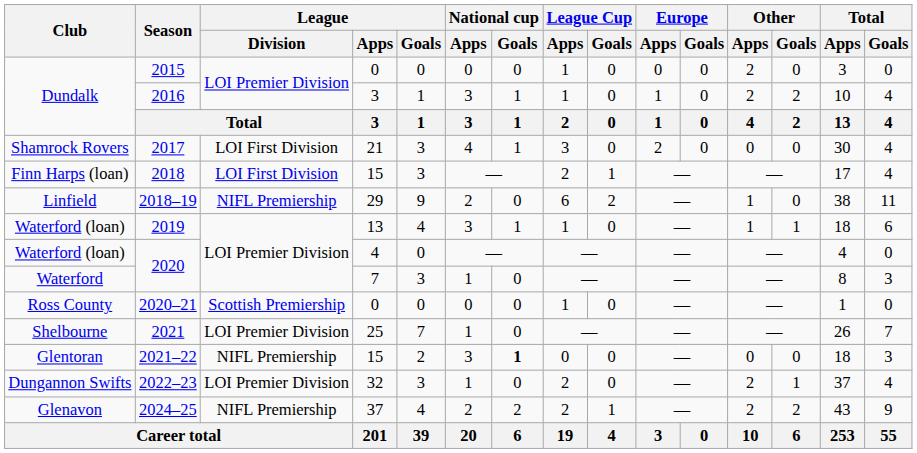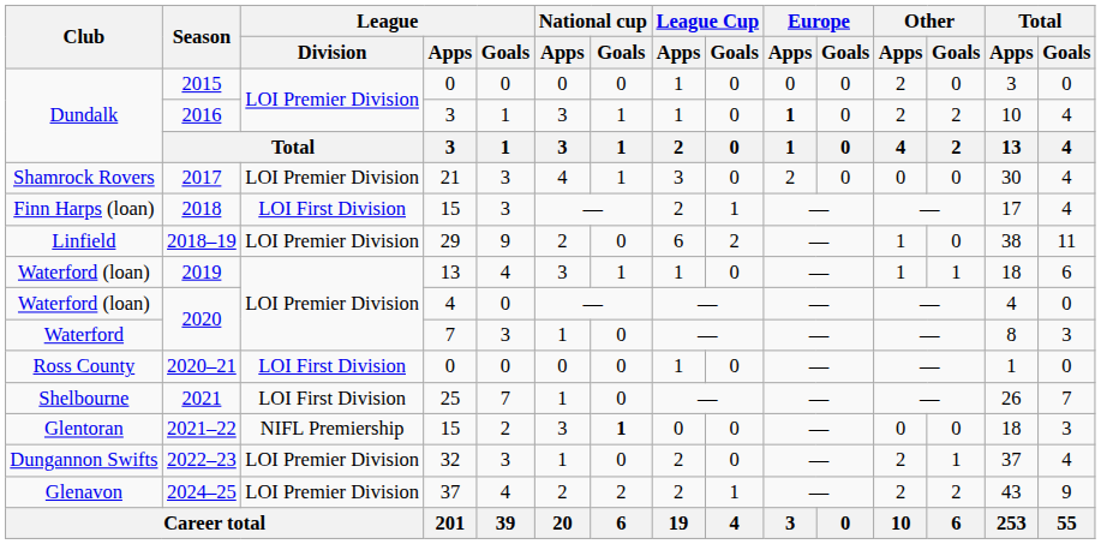2016 | Europe / Apps: normal -> bold
2017 | League / Division: LOI First Division -> LOI Premier Division
2018–19 | League / Division: NIFL Premiership -> LOI Premier Division
2020–21 | League / Division: Scottish Premiership -> LOI First Division
2021 | League / Division: LOI Premier Division -> LOI First Division
2024–25 | League / Division: NIFL Premiership -> LOI Premier Division
